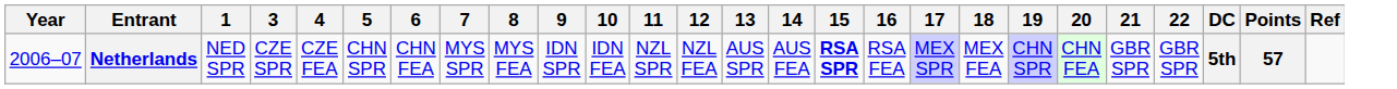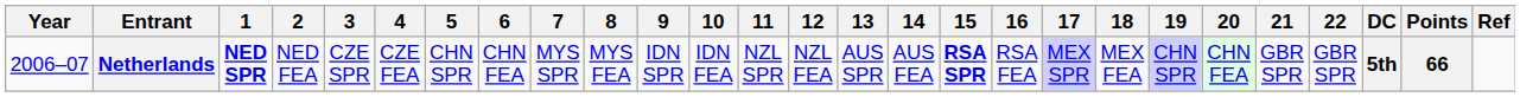+ column: 2 | NED FEA
Netherlands | 1: normal -> bold
Netherlands | Points: 57 -> 66
